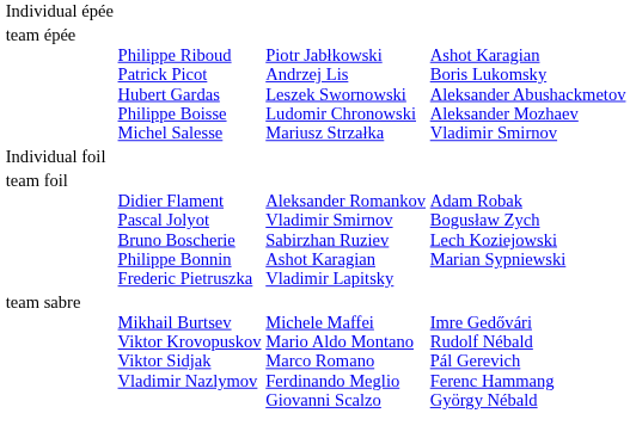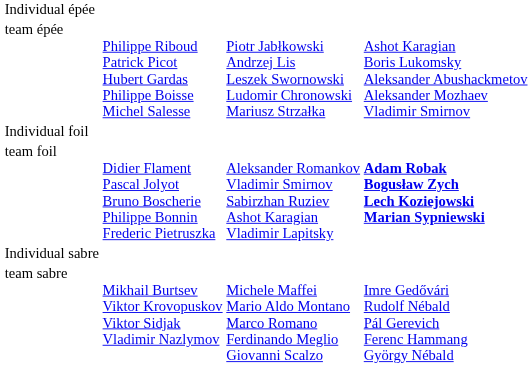team foil | column 4: normal -> bold
+ row: Individual sabre
